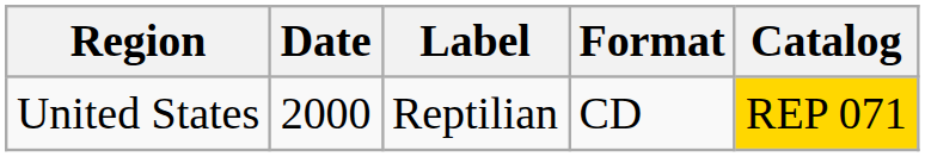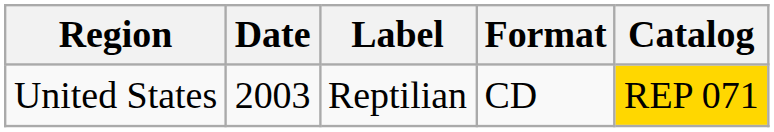United States | Date: 2000 -> 2003
